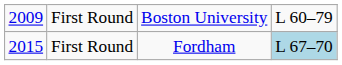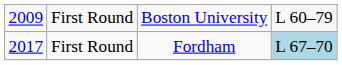First Round / Fordham | column 1: 2015 -> 2017
